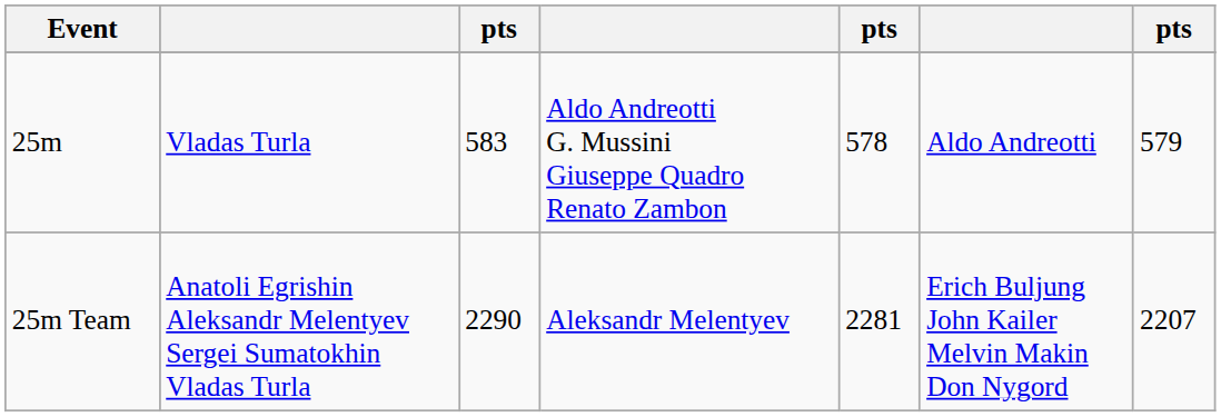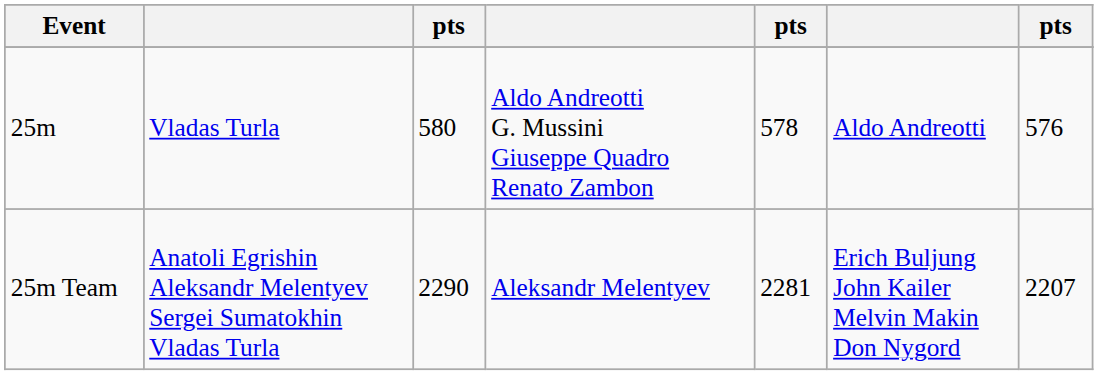25m | column 3: 583 -> 580
25m | column 7: 579 -> 576
